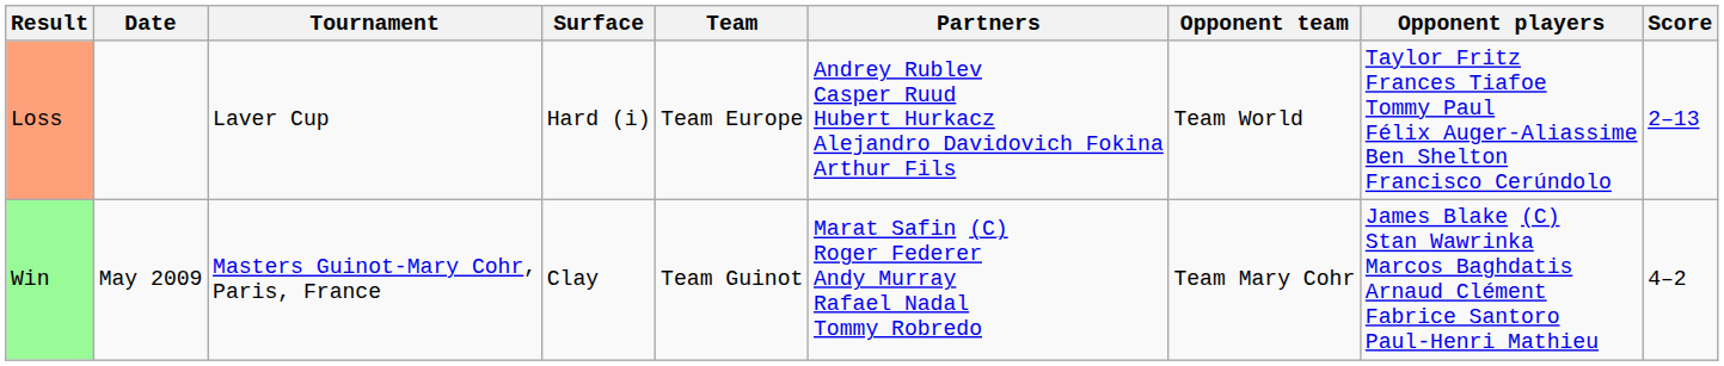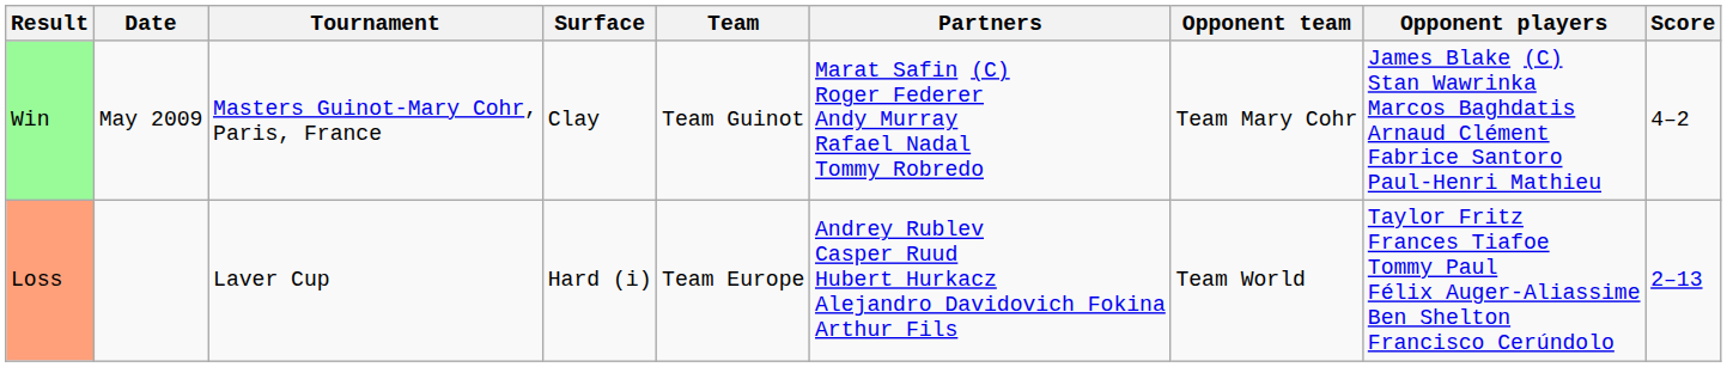rows swapped: Win <-> Loss
